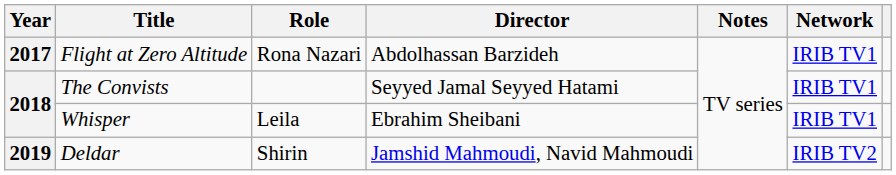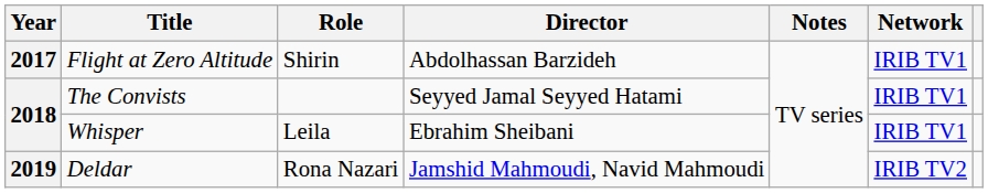Flight at Zero Altitude | Role: Rona Nazari -> Shirin
Deldar | Role: Shirin -> Rona Nazari
